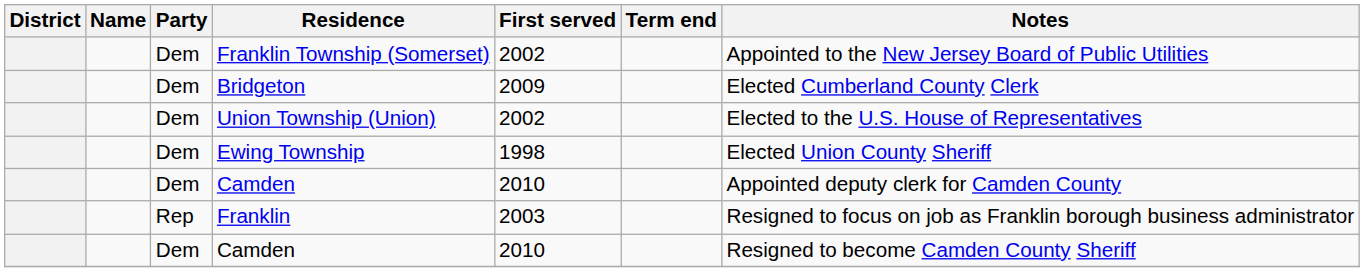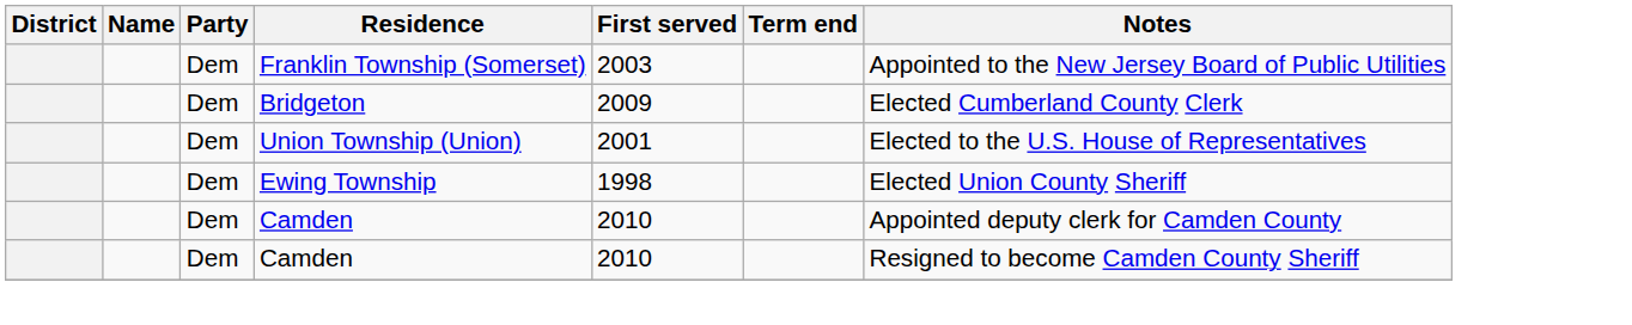Franklin Township (Somerset) | First served: 2002 -> 2003
Union Township (Union) | First served: 2002 -> 2001
- row: Rep | Franklin | 2003 | Resigned to focus on job as Franklin borough business administrator
